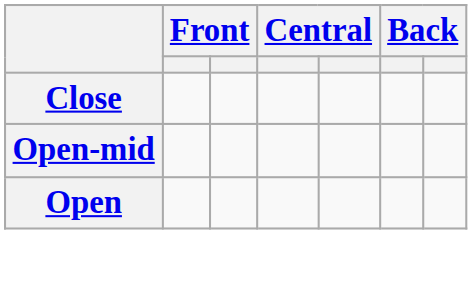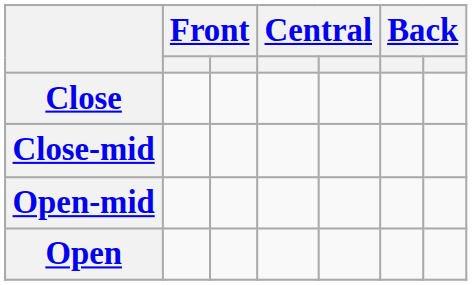+ row: Close-mid
